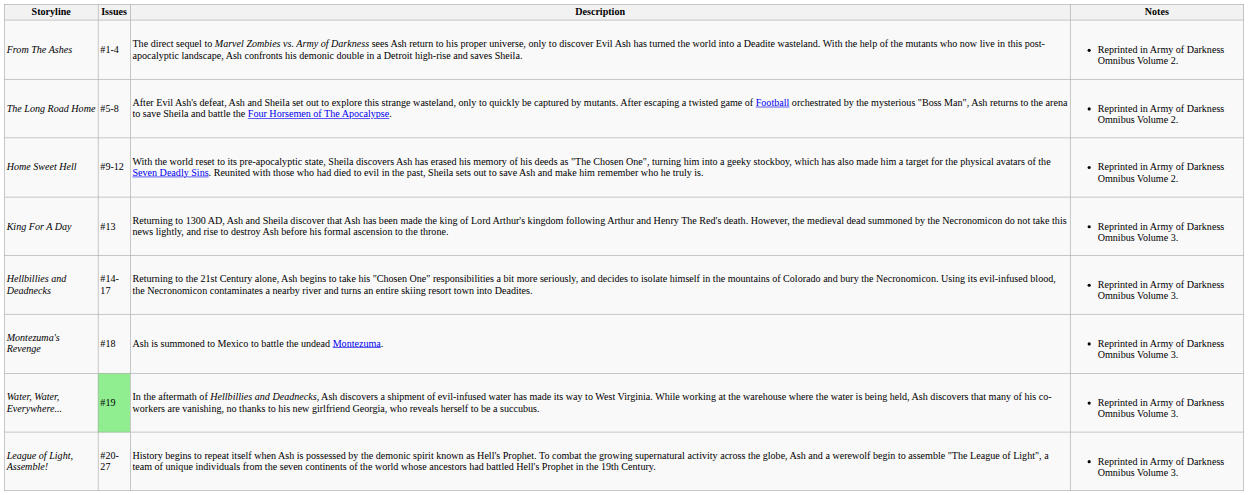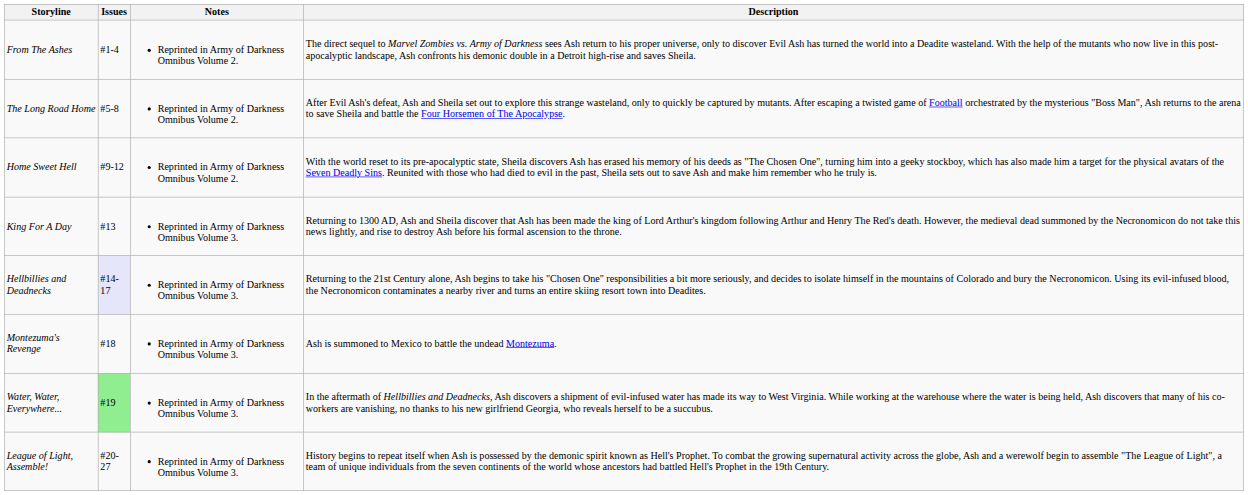columns swapped: Description <-> Notes
Hellbillies and Deadnecks | Issues: no background -> lavender background
